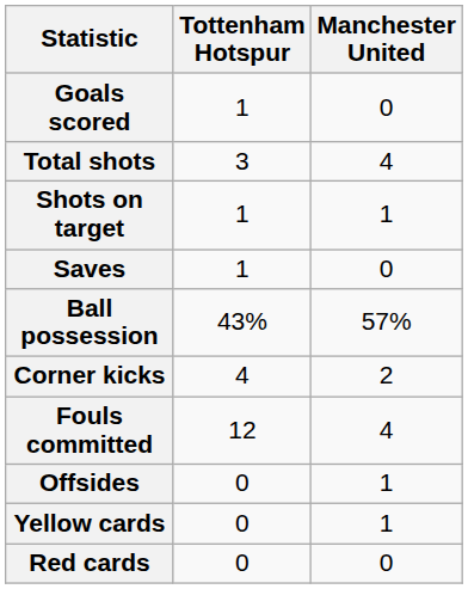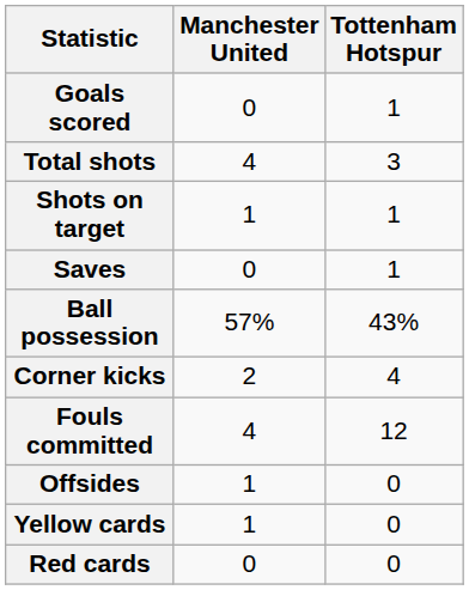columns swapped: Tottenham Hotspur <-> Manchester United
